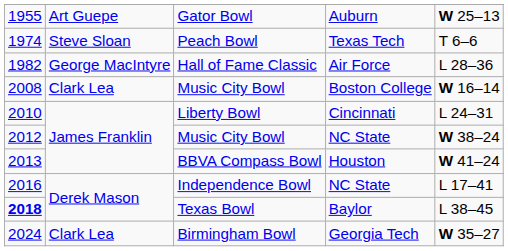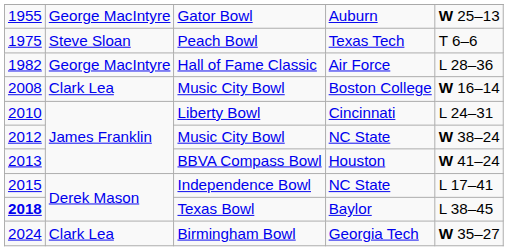Gator Bowl | column 2: Art Guepe -> George MacIntyre
Peach Bowl | column 1: 1974 -> 1975
Independence Bowl | column 1: 2016 -> 2015
